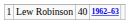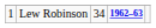Lew Robinson | column 3: 40 -> 34
